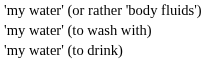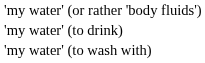rows swapped: 'my water' (to drink) <-> 'my water' (to wash with)
